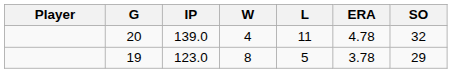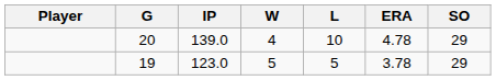20 | L: 11 -> 10
20 | SO: 32 -> 29
19 | W: 8 -> 5
